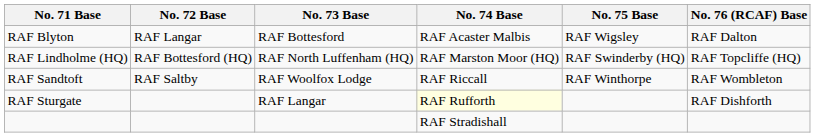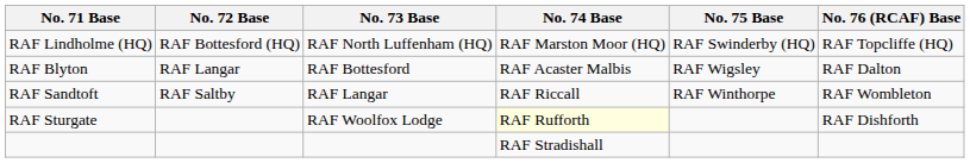rows swapped: RAF Lindholme (HQ) <-> RAF Blyton
RAF Sandtoft | No. 73 Base: RAF Woolfox Lodge -> RAF Langar
RAF Sturgate | No. 73 Base: RAF Langar -> RAF Woolfox Lodge
